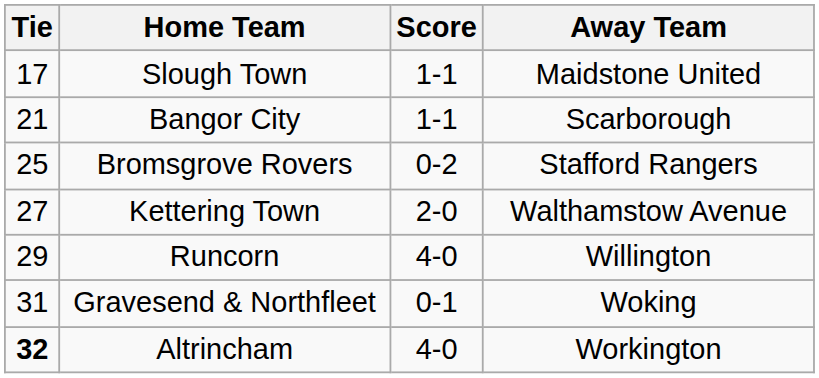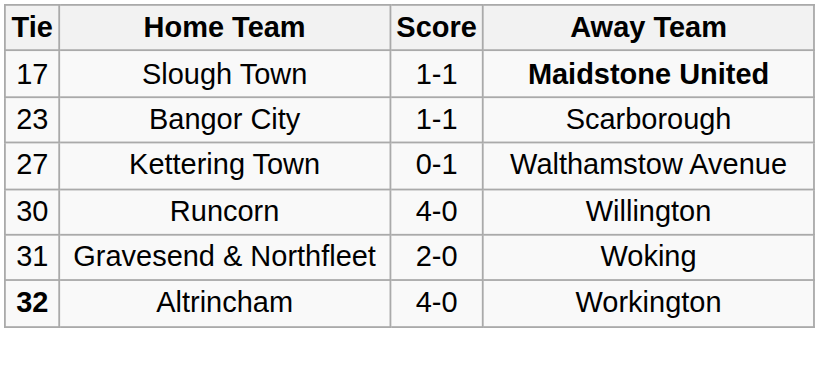Slough Town | Away Team: normal -> bold
Bangor City | Tie: 21 -> 23
- row: 25 | Bromsgrove Rovers | 0-2 | Stafford Rangers
Kettering Town | Score: 2-0 -> 0-1
Runcorn | Tie: 29 -> 30
Gravesend & Northfleet | Score: 0-1 -> 2-0
